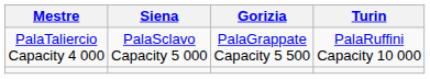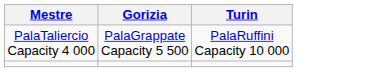- column: Siena | PalaSclavo Capacity 5 000
